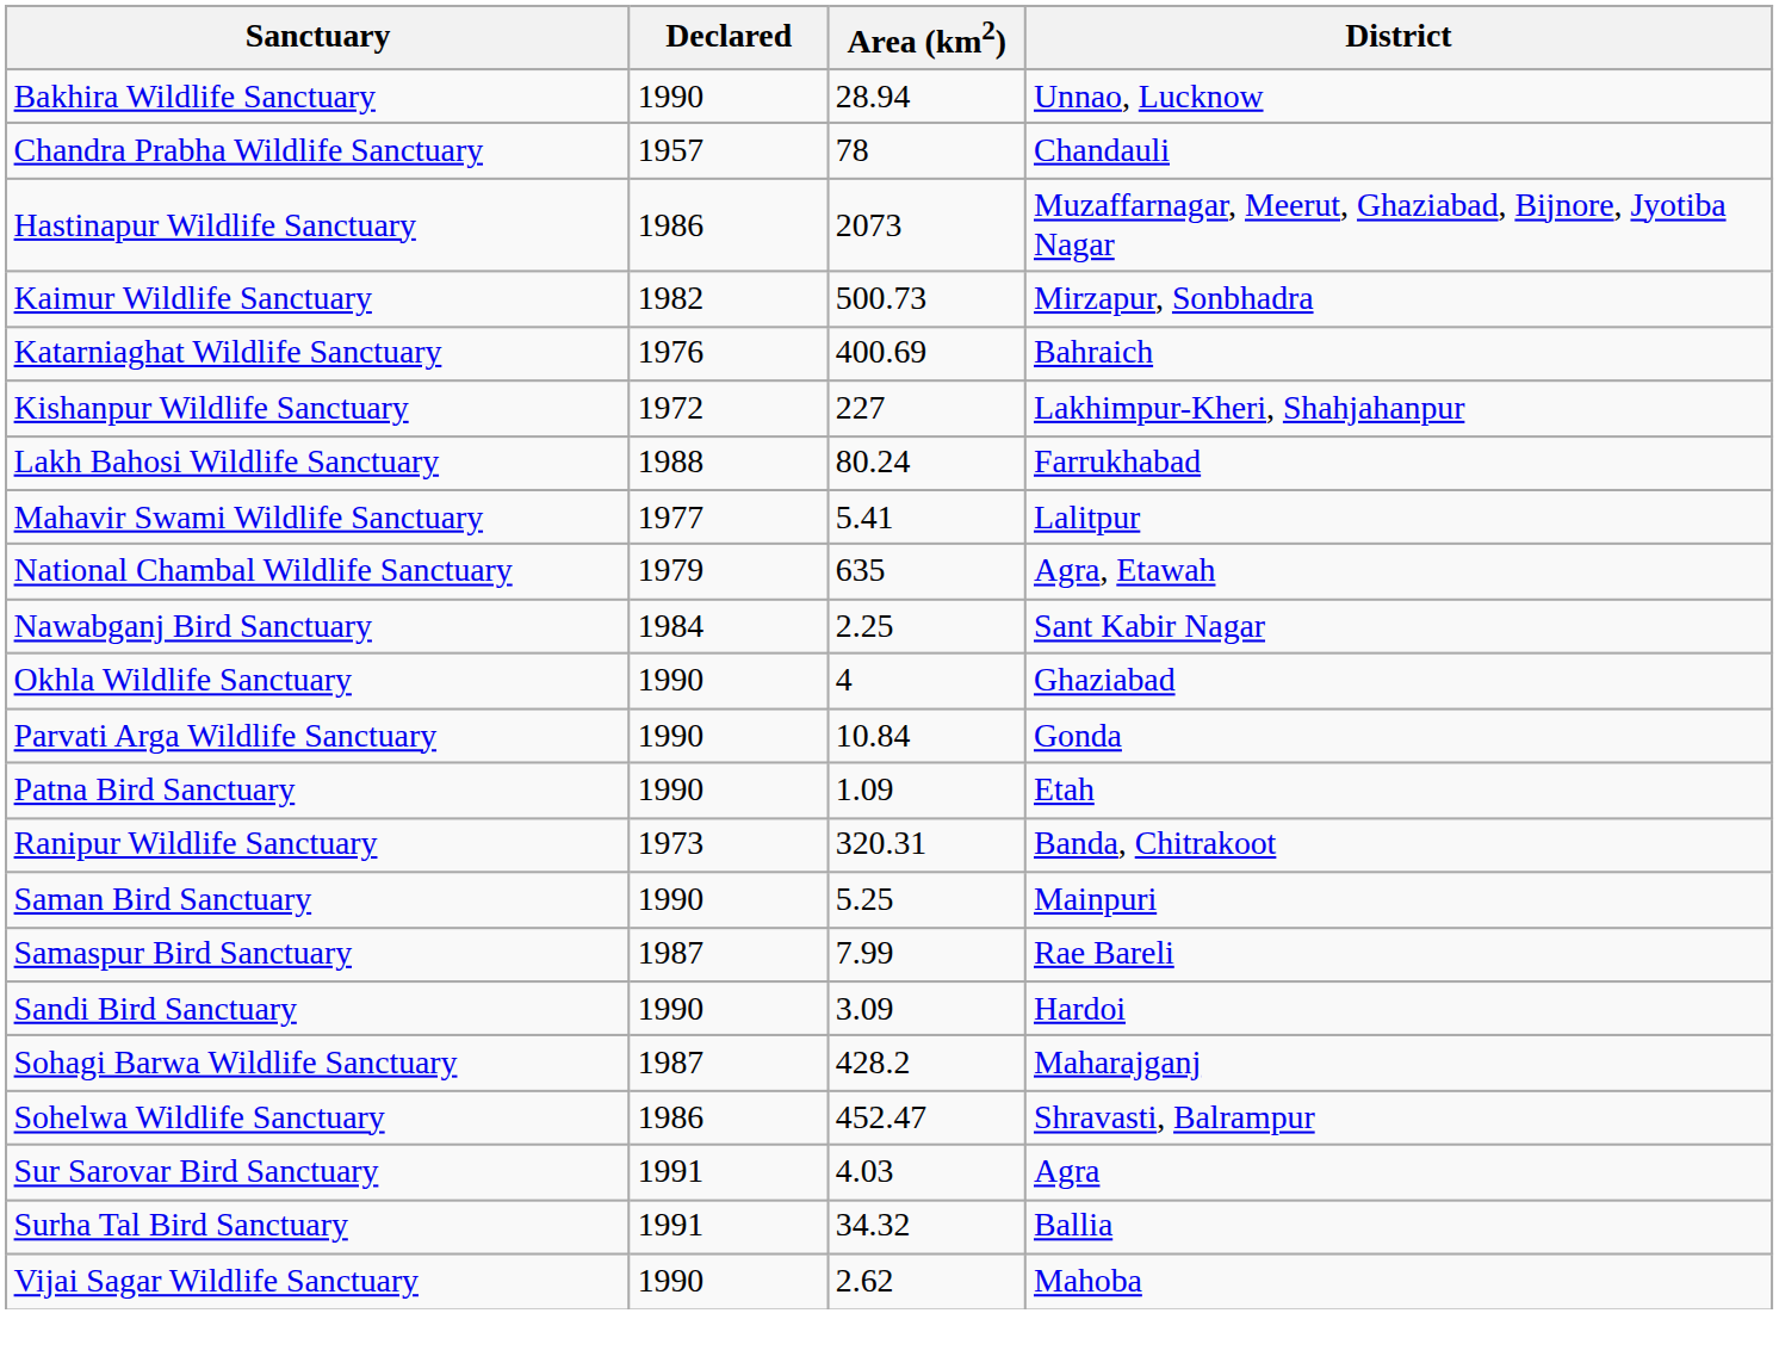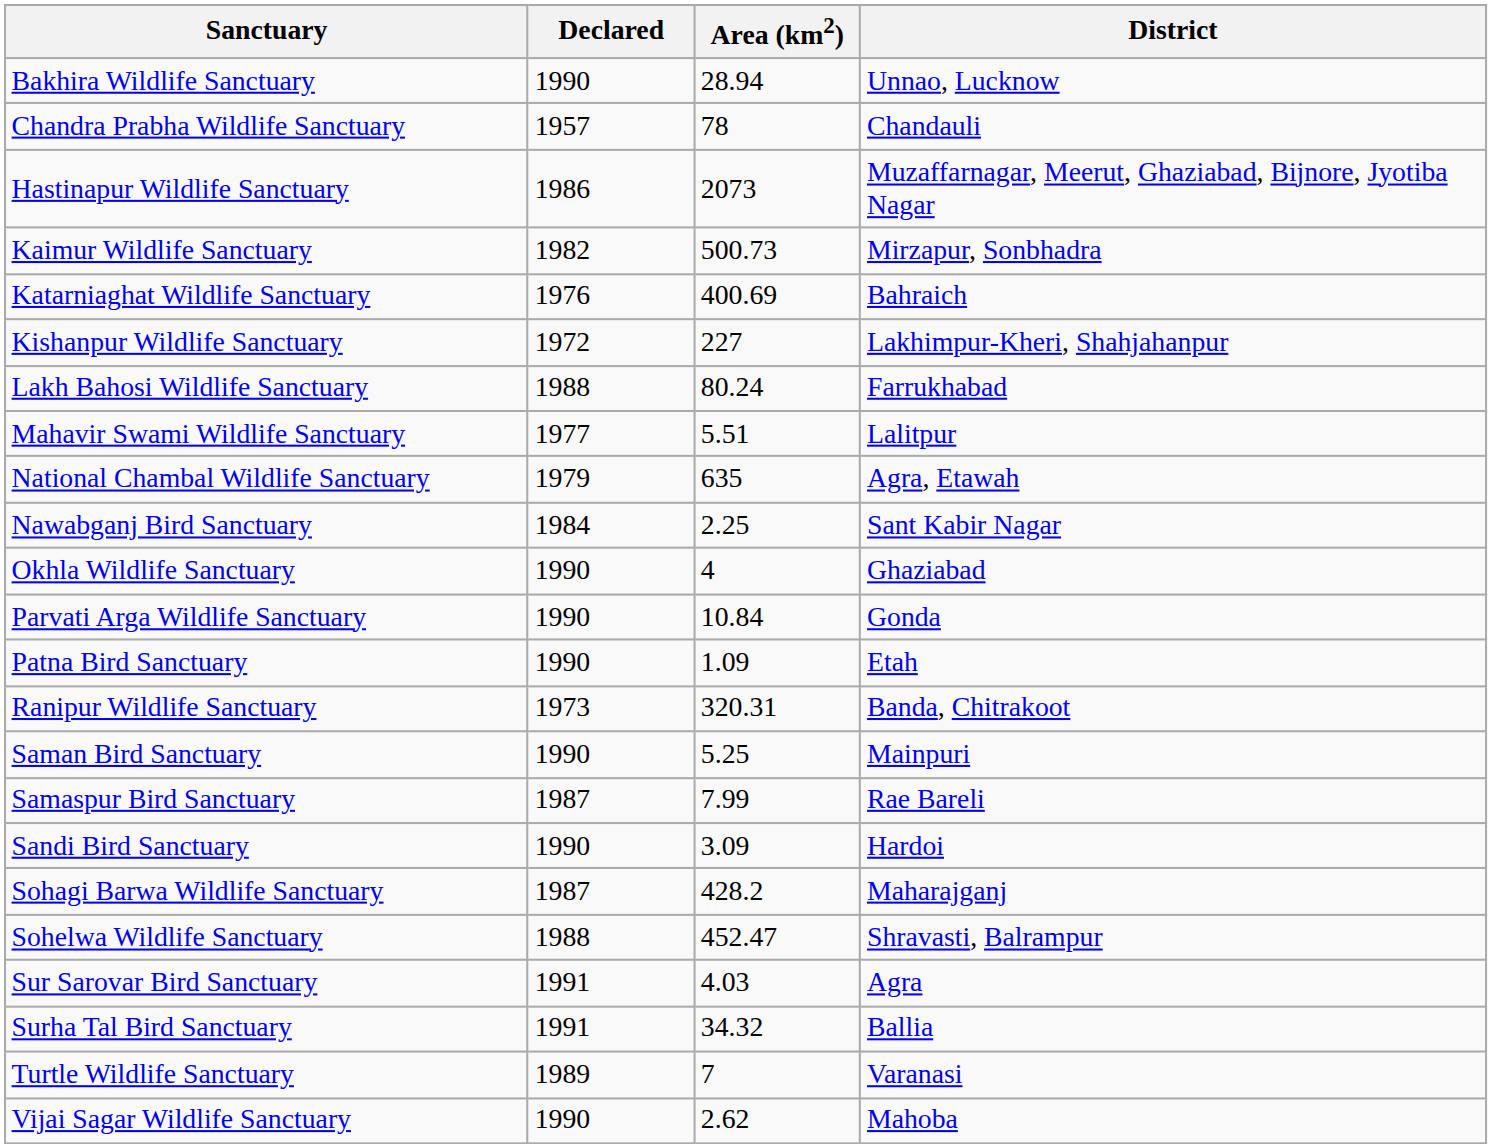Mahavir Swami Wildlife Sanctuary | Area (km2): 5.41 -> 5.51
Sohelwa Wildlife Sanctuary | Declared: 1986 -> 1988
+ row: Turtle Wildlife Sanctuary | 1989 | 7 | Varanasi
